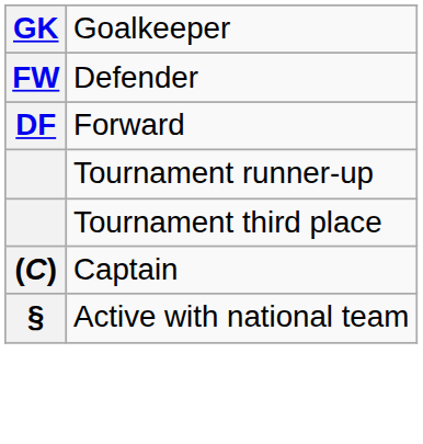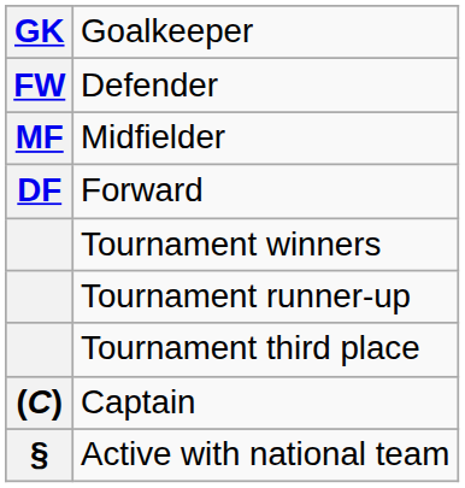+ row: MF | Midfielder
+ row: Tournament winners
